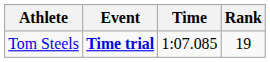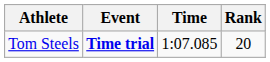Tom Steels | Rank: 19 -> 20
